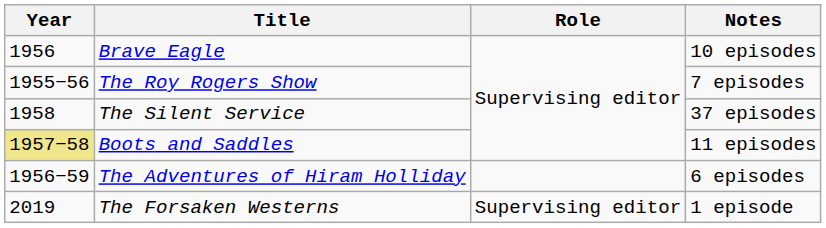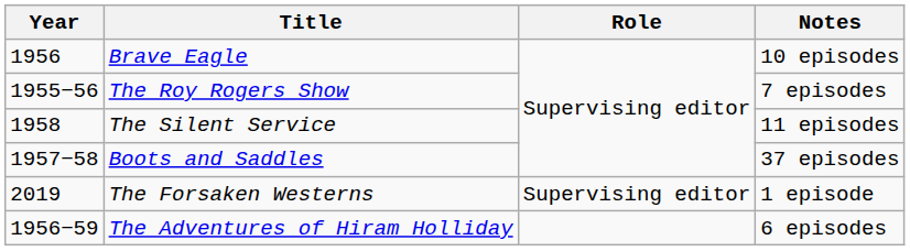The Silent Service | Notes: 37 episodes -> 11 episodes
Boots and Saddles | Year: khaki background -> no background
Boots and Saddles | Notes: 11 episodes -> 37 episodes
rows swapped: The Adventures of Hiram Holliday <-> The Forsaken Westerns
